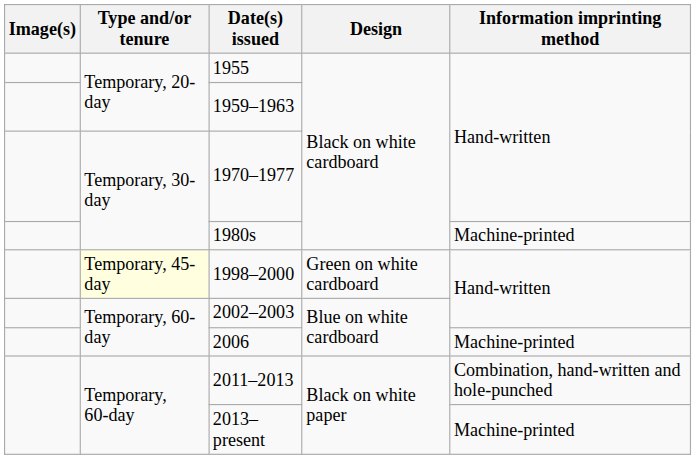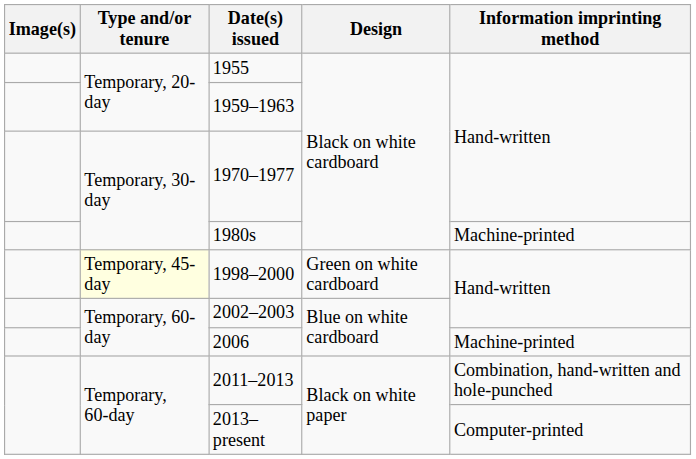2013–present | Information imprinting method: Machine-printed -> Computer-printed
